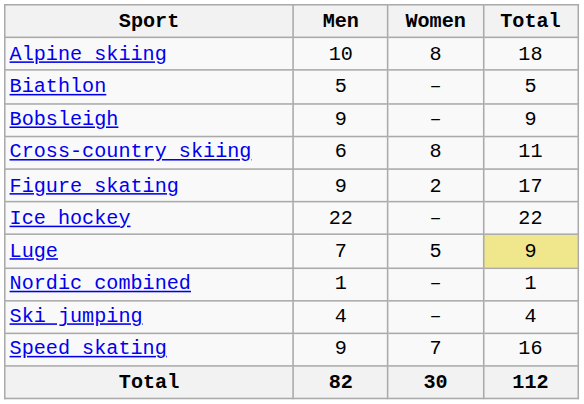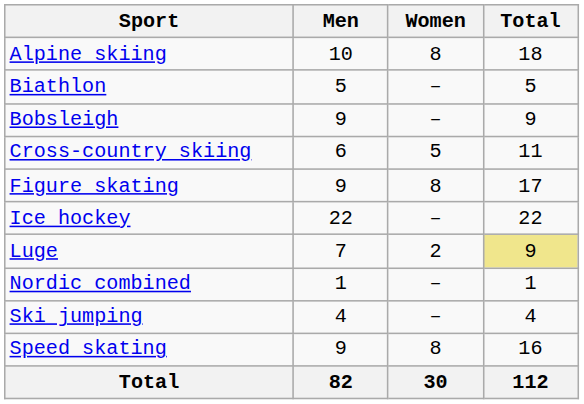Cross-country skiing | Women: 8 -> 5
Figure skating | Women: 2 -> 8
Luge | Women: 5 -> 2
Speed skating | Women: 7 -> 8
